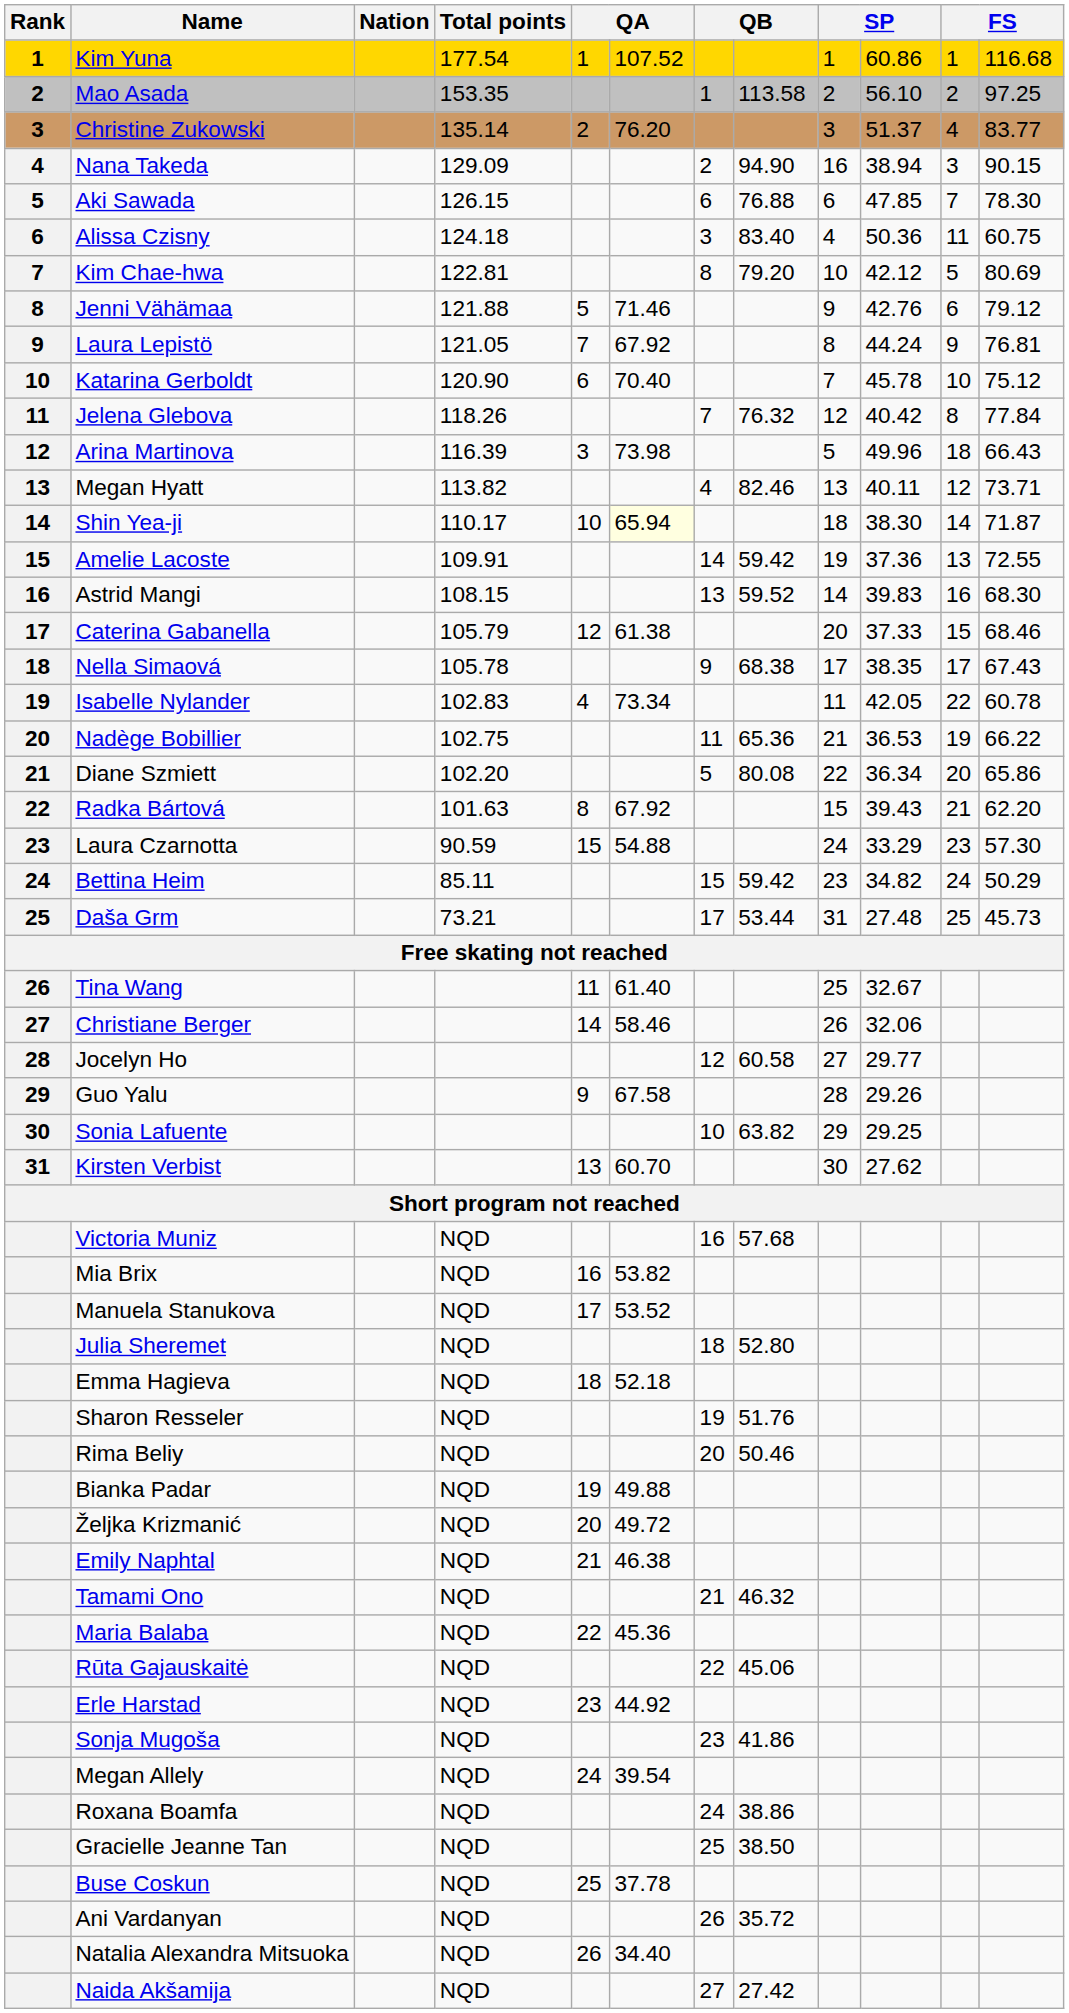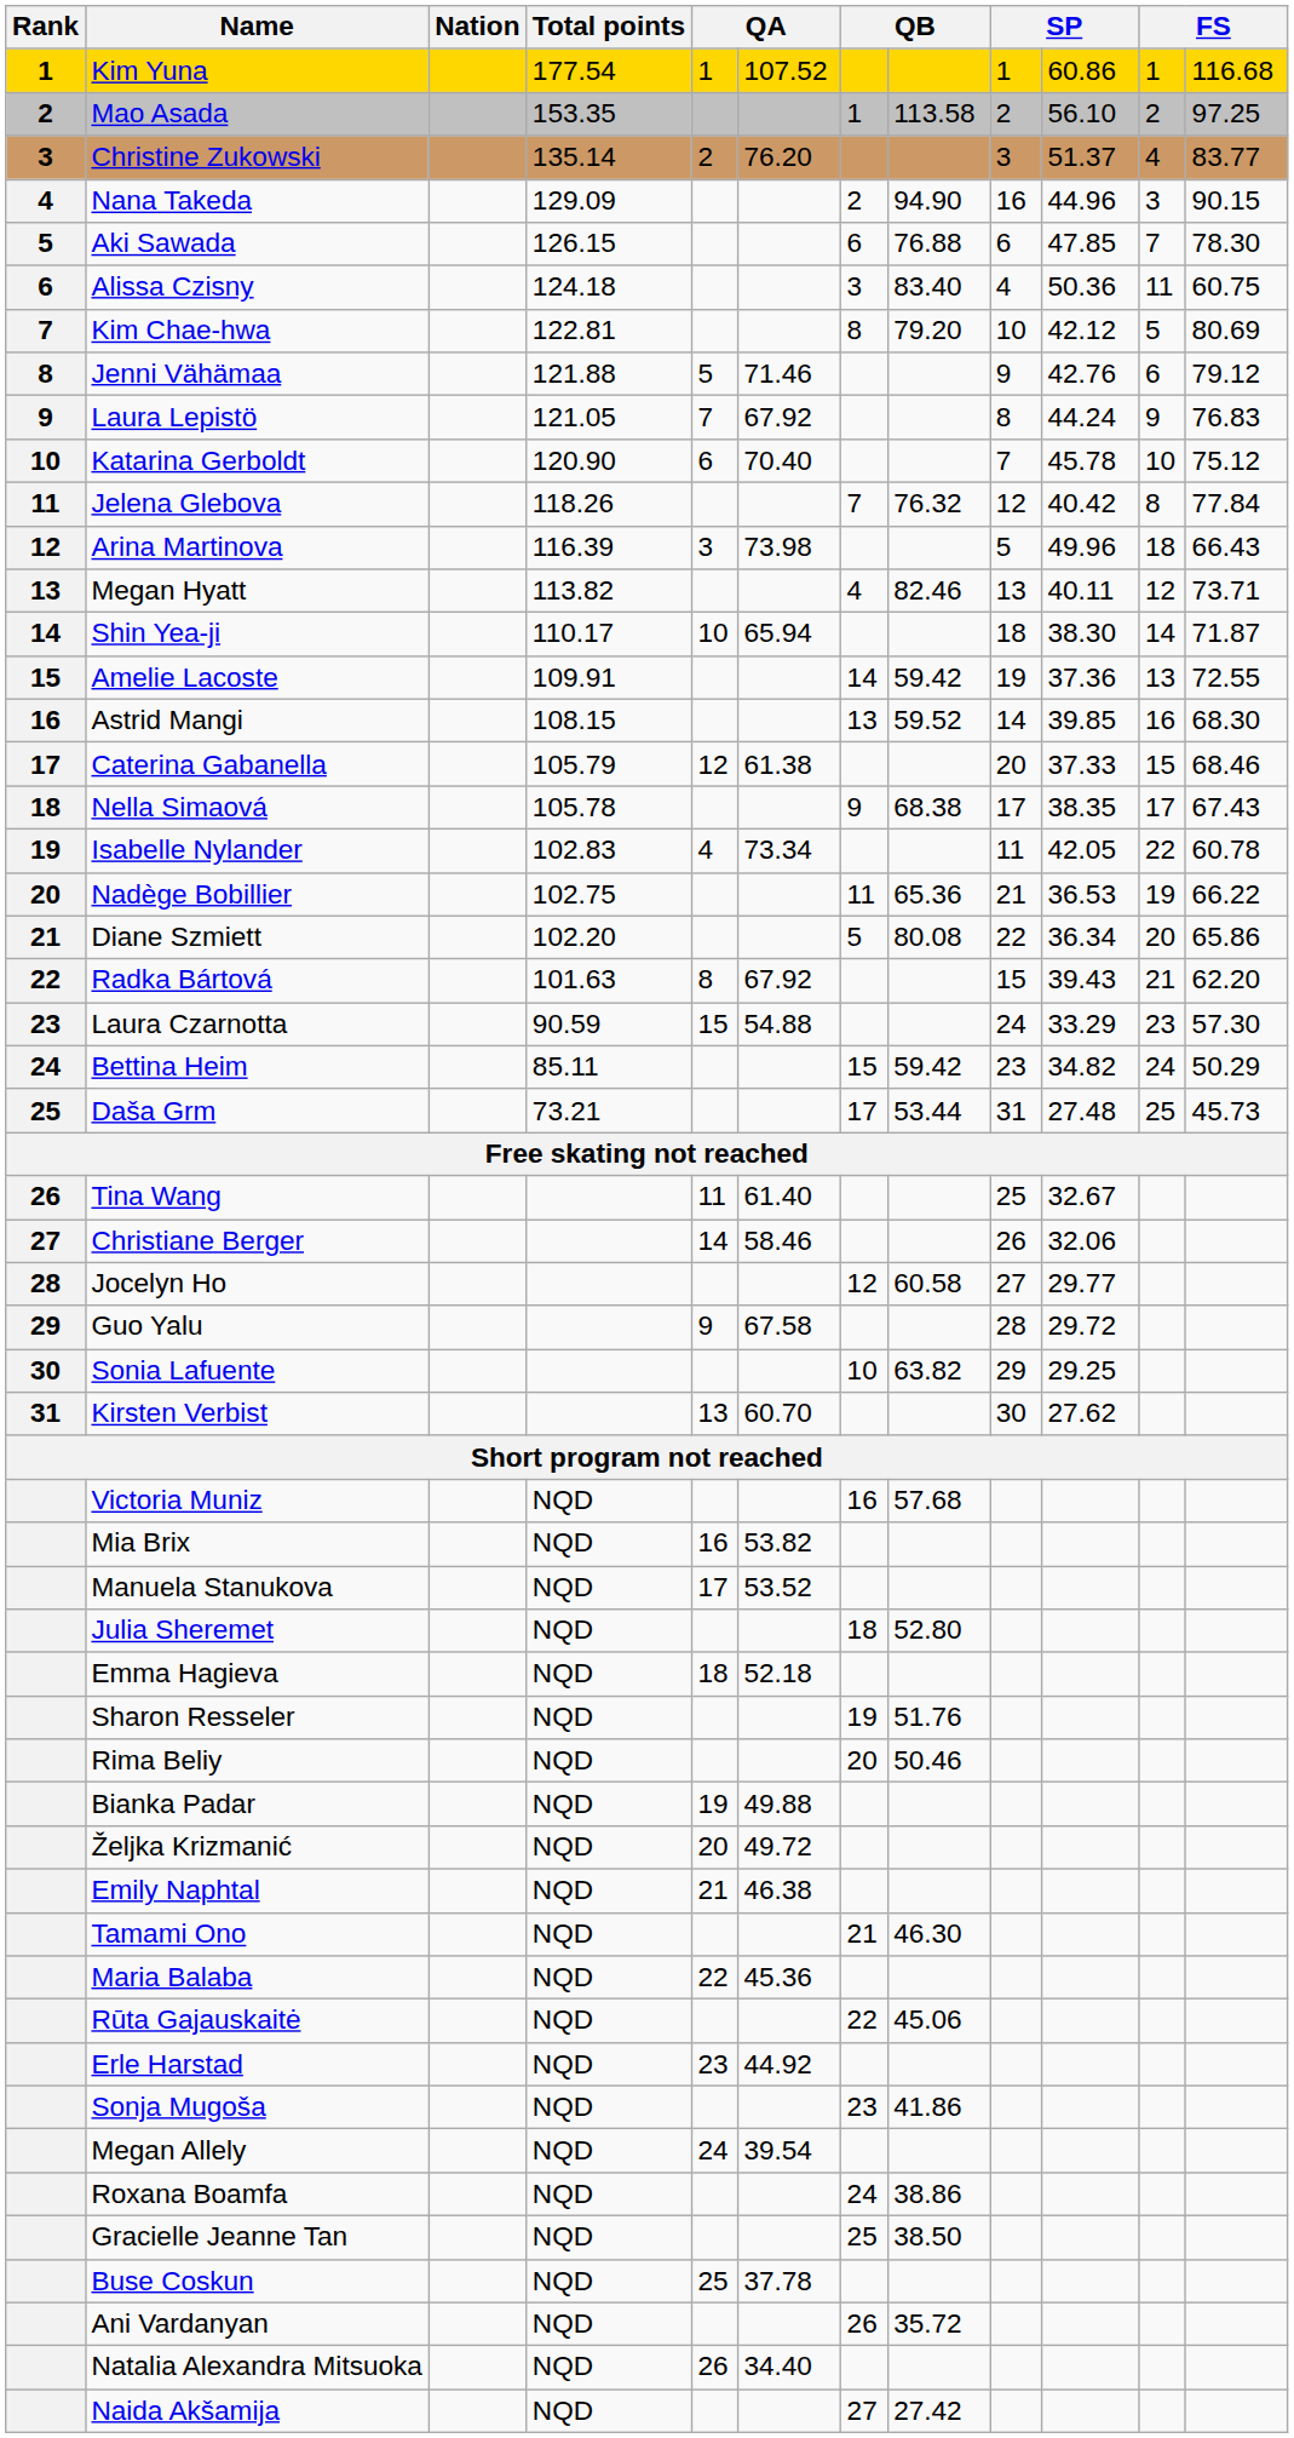Nana Takeda | column 10: 38.94 -> 44.96
Laura Lepistö | column 12: 76.81 -> 76.83
Shin Yea-ji | column 6: lightyellow background -> no background
Astrid Mangi | column 10: 39.83 -> 39.85
Guo Yalu | column 10: 29.26 -> 29.72
Tamami Ono | column 8: 46.32 -> 46.30
